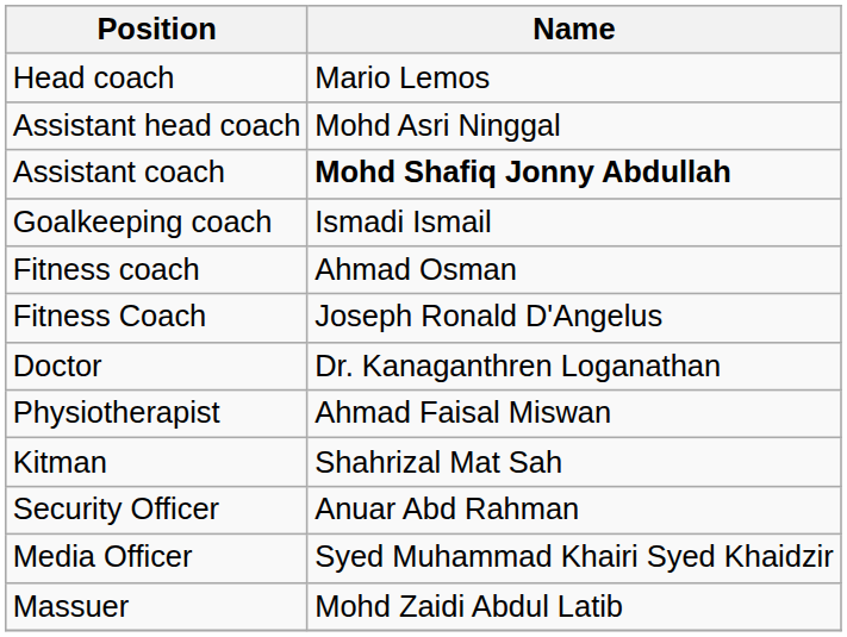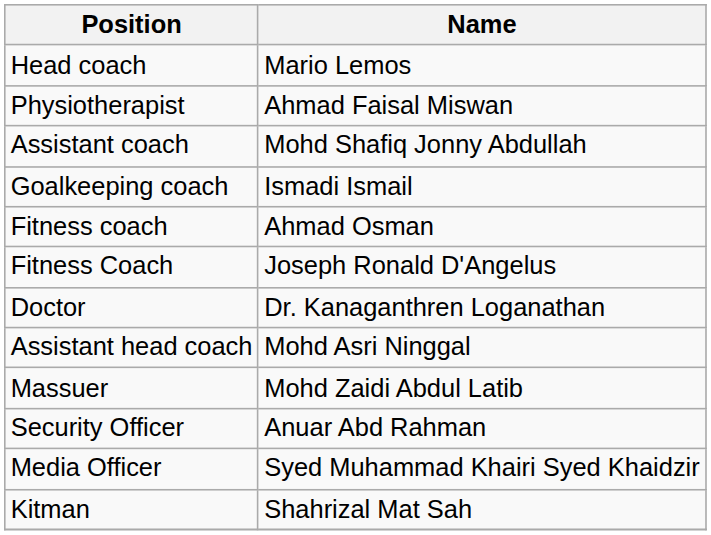rows swapped: Assistant head coach <-> Physiotherapist
Assistant coach | Name: bold -> normal
rows swapped: Massuer <-> Kitman
